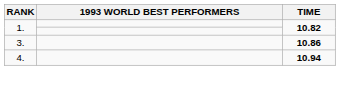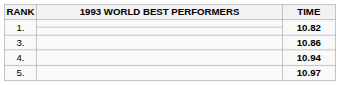+ row: 5. | 10.97
